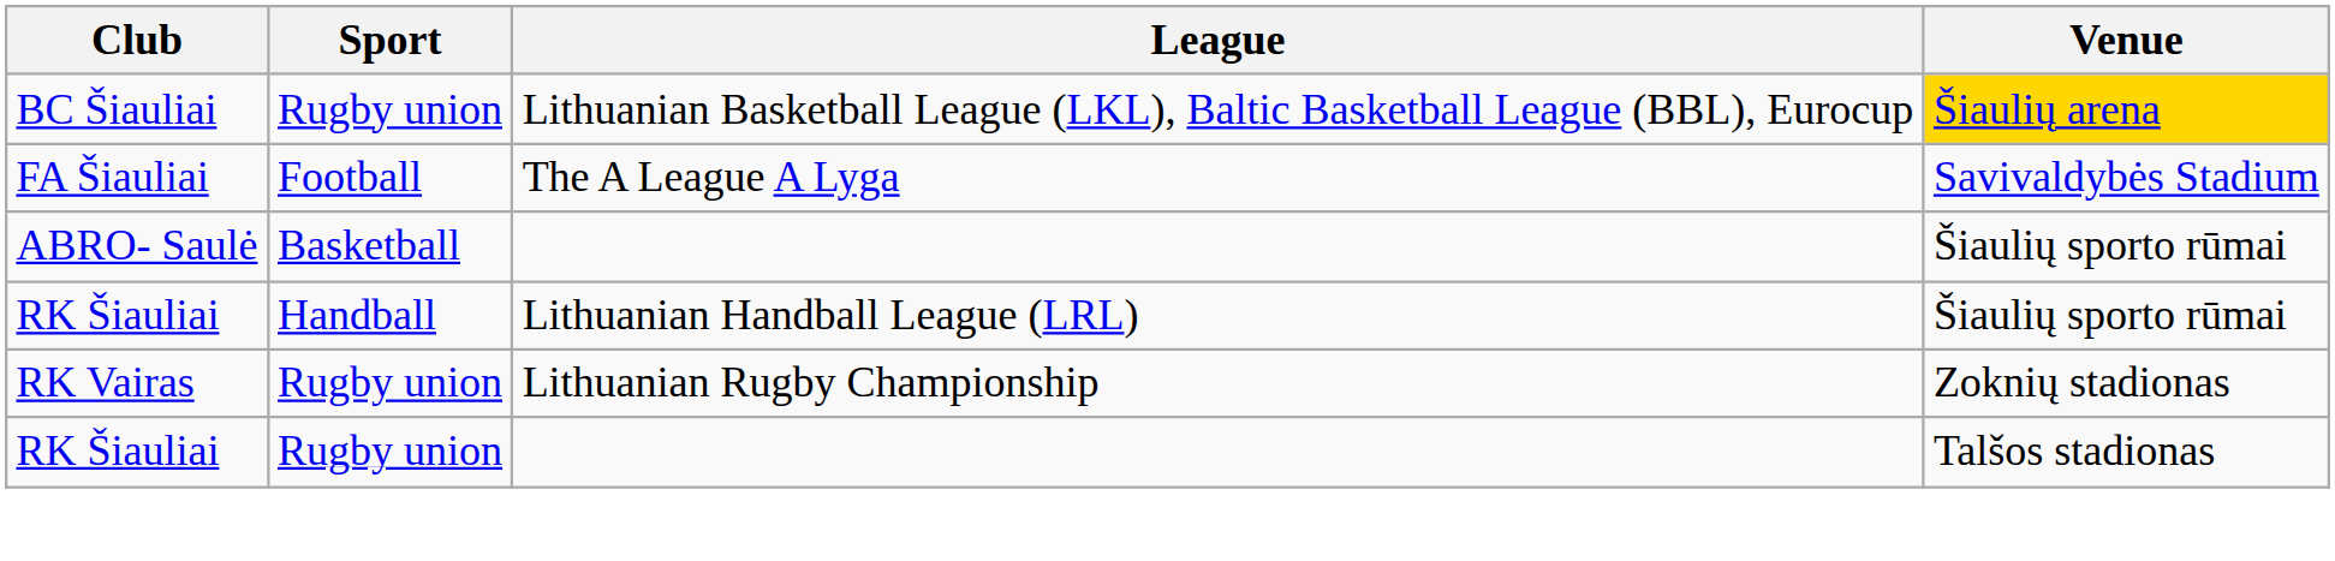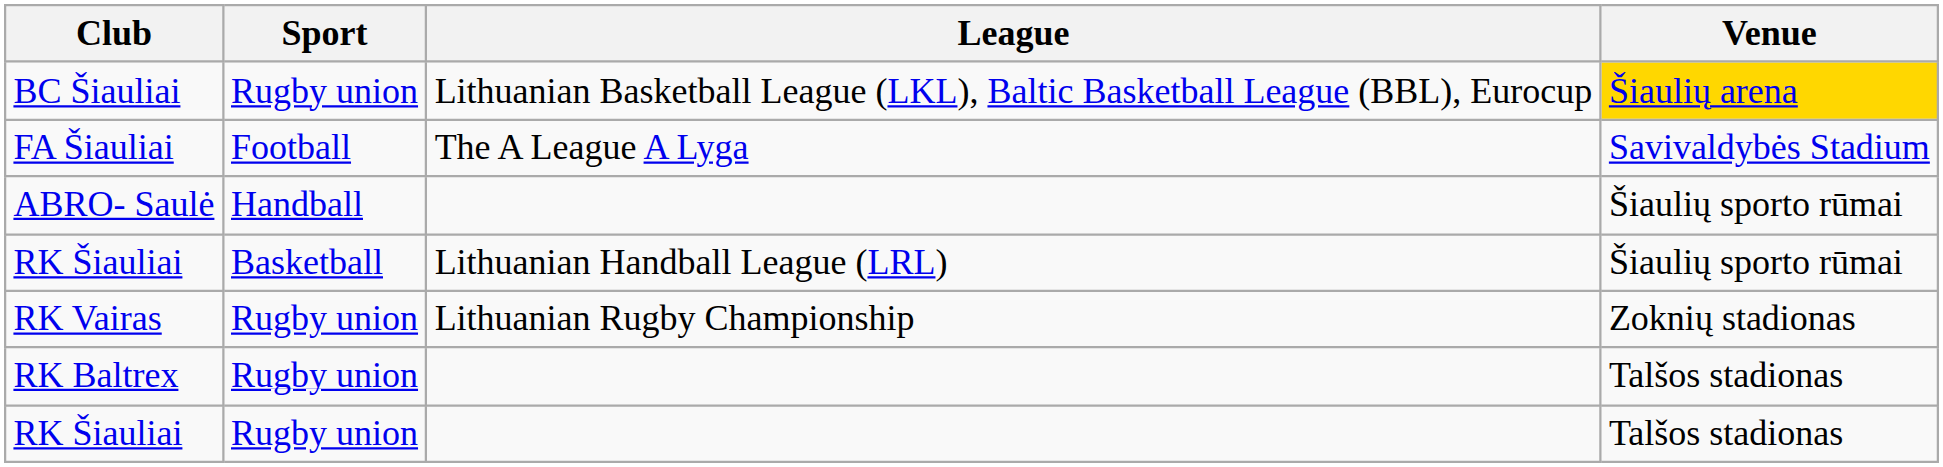ABRO- Saulė | Sport: Basketball -> Handball
RK Šiauliai / Lithuanian Handball League (LRL) | Sport: Handball -> Basketball
+ row: RK Baltrex | Rugby union | Talšos stadionas
